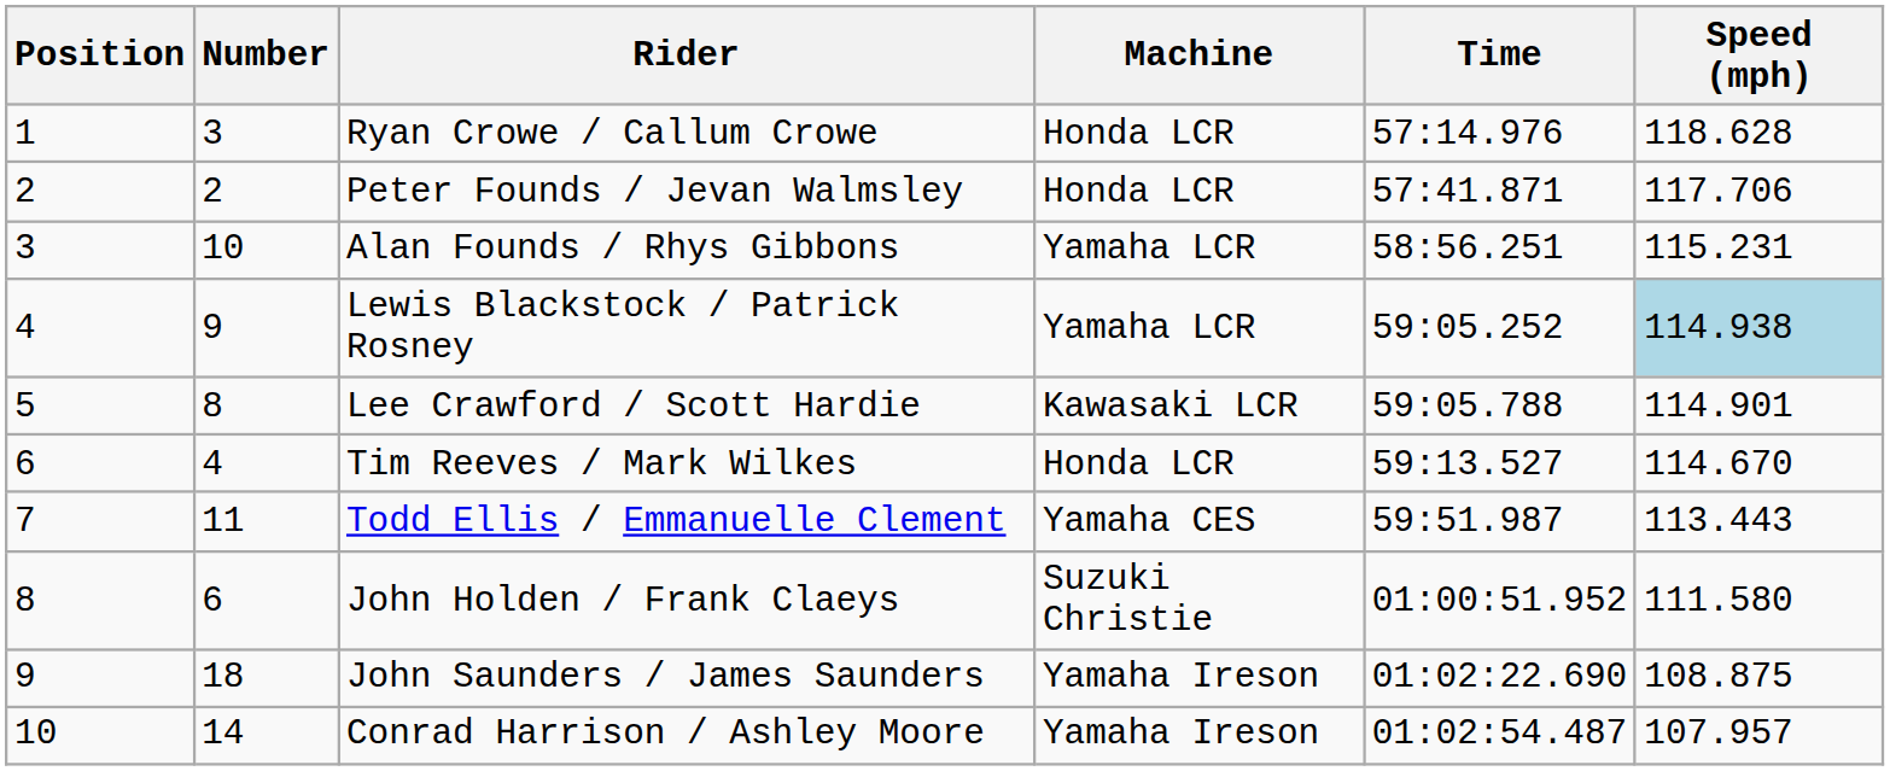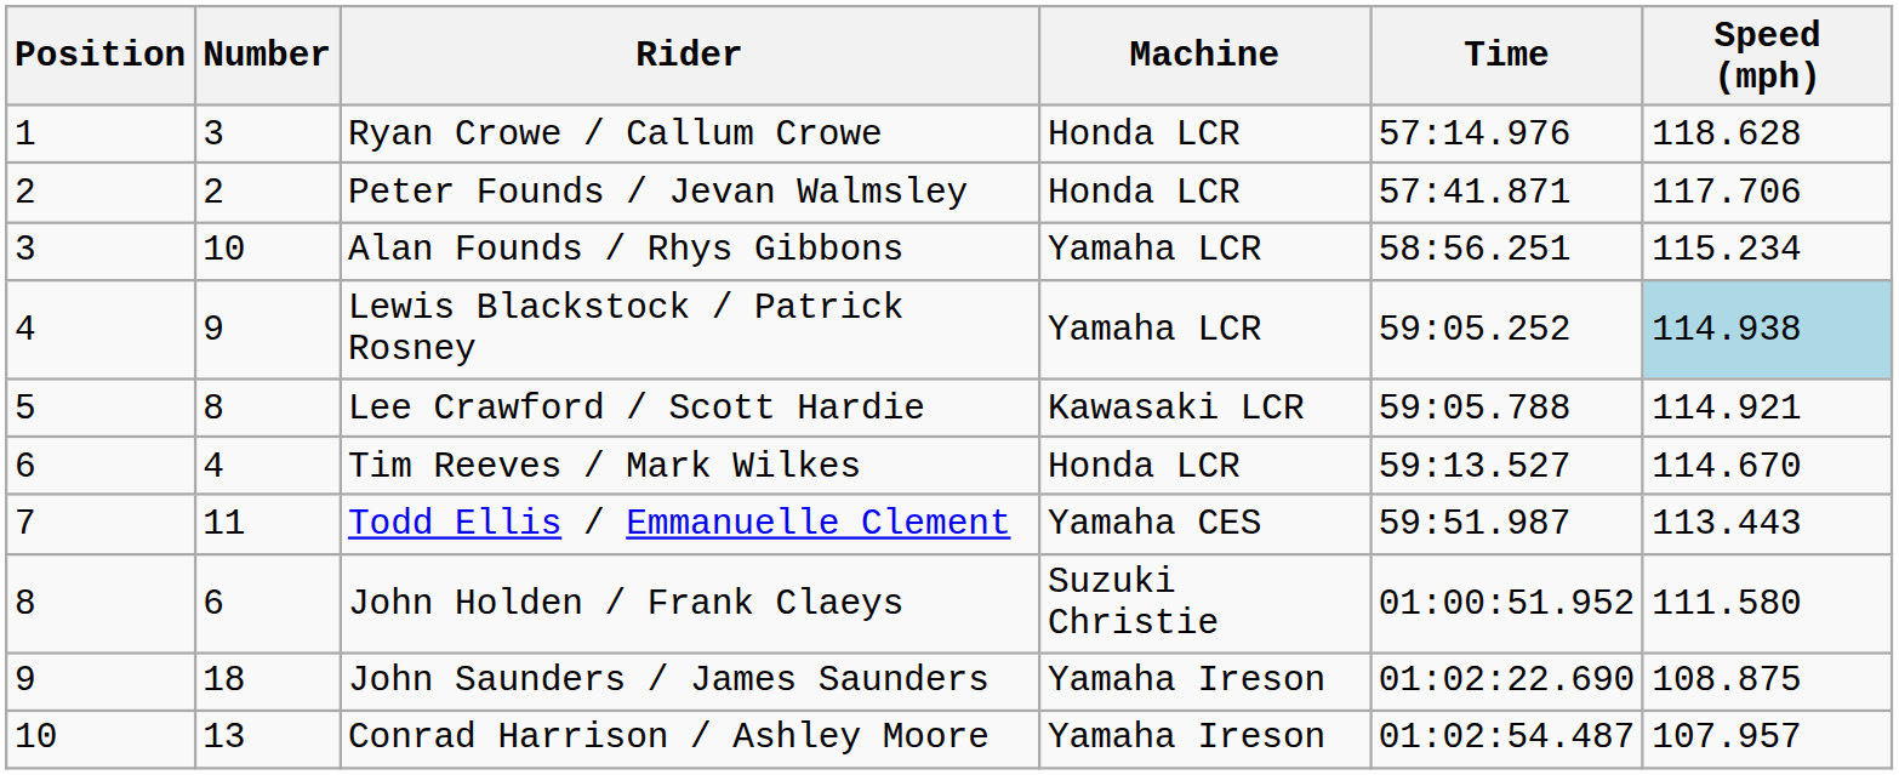Alan Founds / Rhys Gibbons | Speed (mph): 115.231 -> 115.234
Lee Crawford / Scott Hardie | Speed (mph): 114.901 -> 114.921
Conrad Harrison / Ashley Moore | Number: 14 -> 13
